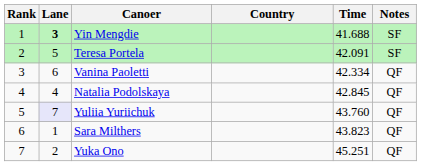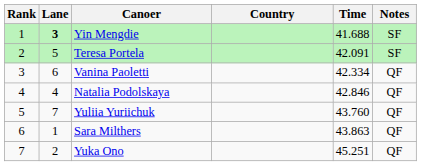Natalia Podolskaya | Time: 42.845 -> 42.846
Yuliia Yuriichuk | Lane: lavender background -> no background
Sara Milthers | Time: 43.823 -> 43.863
